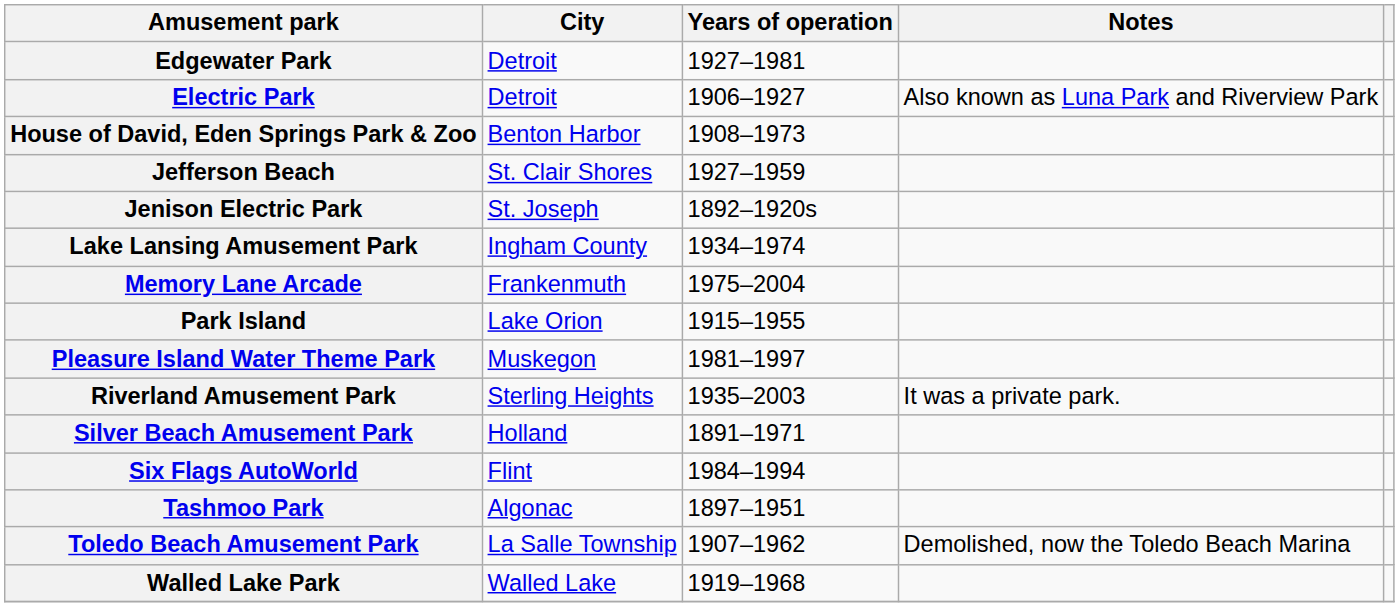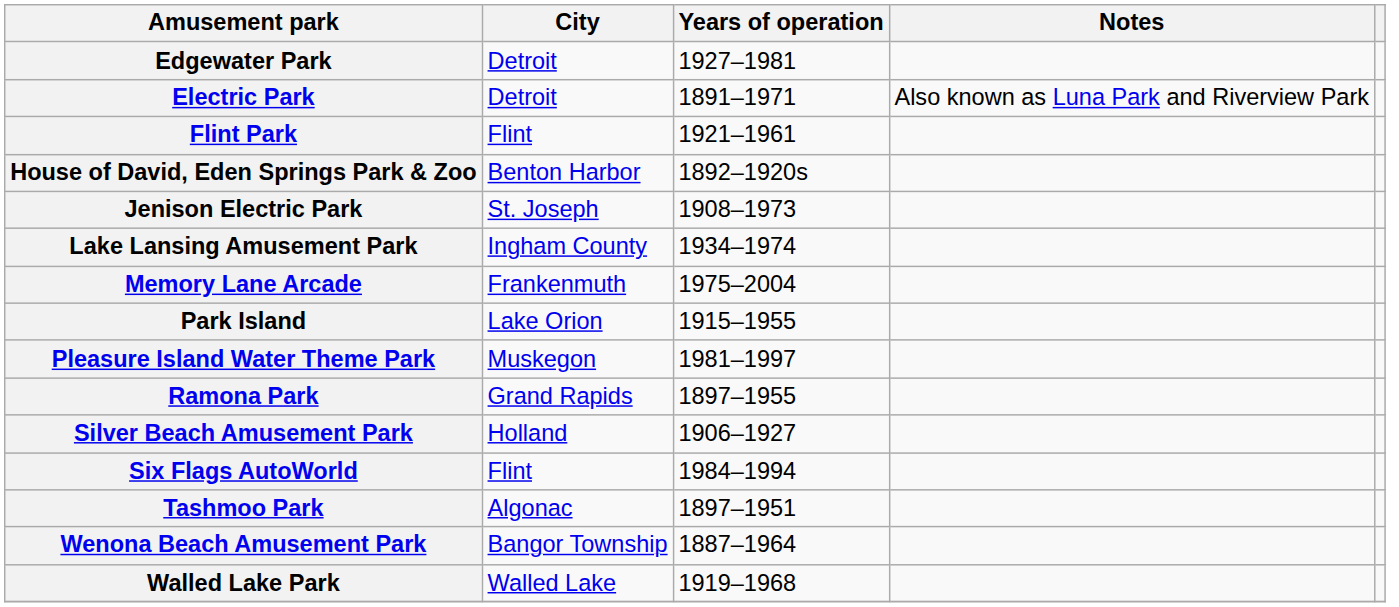Electric Park | Years of operation: 1906–1927 -> 1891–1971
+ row: Flint Park | Flint | 1921–1961
House of David, Eden Springs Park & Zoo | Years of operation: 1908–1973 -> 1892–1920s
- row: Jefferson Beach | St. Clair Shores | 1927–1959
Jenison Electric Park | Years of operation: 1892–1920s -> 1908–1973
+ row: Ramona Park | Grand Rapids | 1897–1955
- row: Riverland Amusement Park | Sterling Heights | 1935–2003 | It was a private park.
Silver Beach Amusement Park | Years of operation: 1891–1971 -> 1906–1927
- row: Toledo Beach Amusement Park | La Salle Township | 1907–1962 | Demolished, now the Toledo Beach Marina
+ row: Wenona Beach Amusement Park | Bangor Township | 1887–1964
